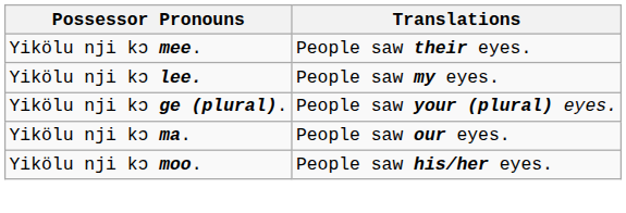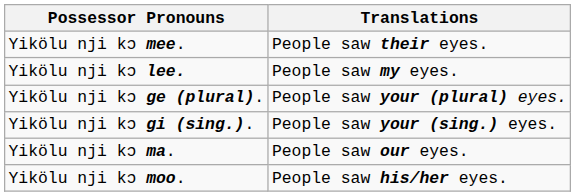+ row: Yikölu nji kɔ gi (sing.). | People saw your (sing.) eyes.
